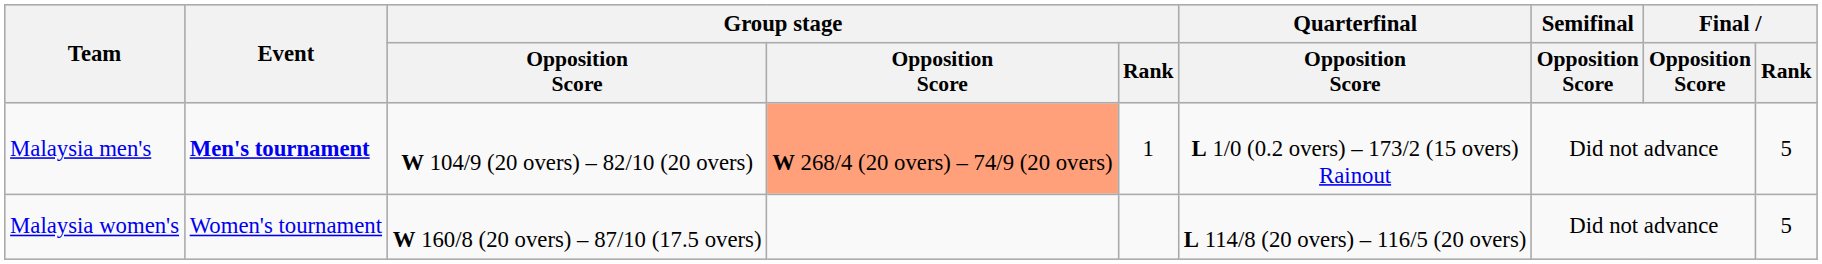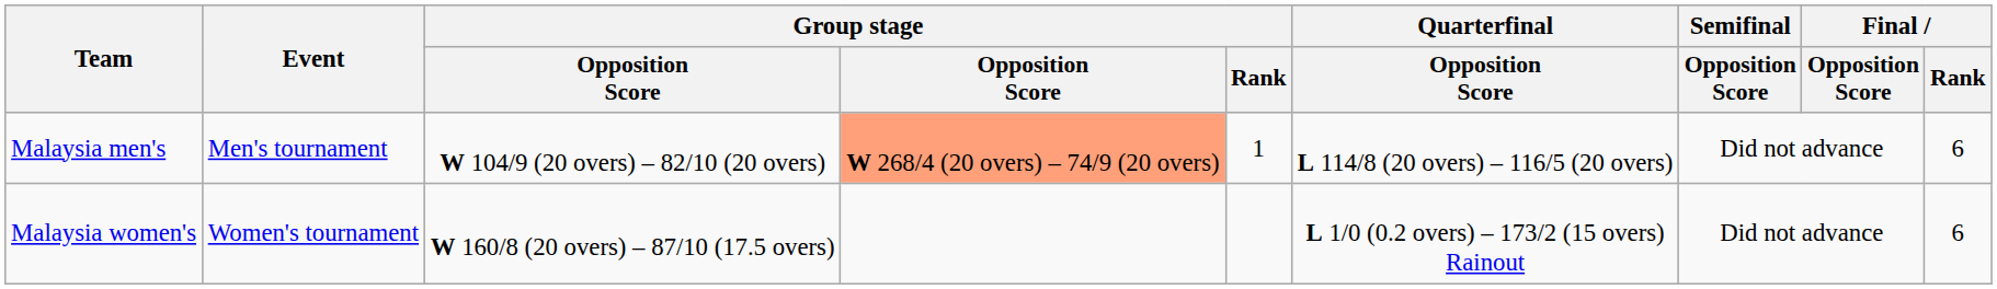Malaysia men's | Event: bold -> normal
Malaysia men's | Quarterfinal / Opposition Score: L 1/0 (0.2 overs) – 173/2 (15 overs) Rainout -> L 114/8 (20 overs) – 116/5 (20 overs)
Malaysia men's | Final / Rank: 5 -> 6
Malaysia women's | Quarterfinal / Opposition Score: L 114/8 (20 overs) – 116/5 (20 overs) -> L 1/0 (0.2 overs) – 173/2 (15 overs) Rainout
Malaysia women's | Final / Rank: 5 -> 6
